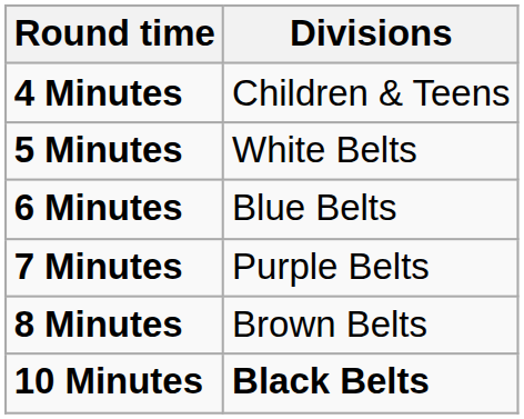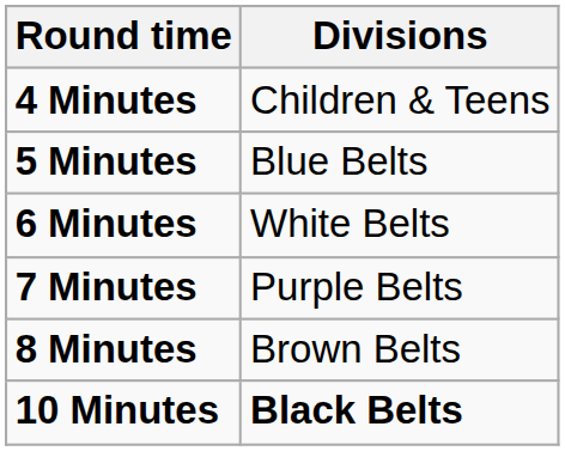5 Minutes | Divisions: White Belts -> Blue Belts
6 Minutes | Divisions: Blue Belts -> White Belts
